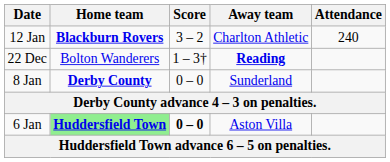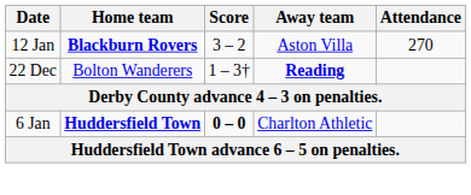12 Jan | Away team: Charlton Athletic -> Aston Villa
12 Jan | Attendance: 240 -> 270
- row: 8 Jan | Derby County | 0 – 0 | Sunderland
6 Jan | Home team: lightgreen background -> no background
6 Jan | Away team: Aston Villa -> Charlton Athletic
